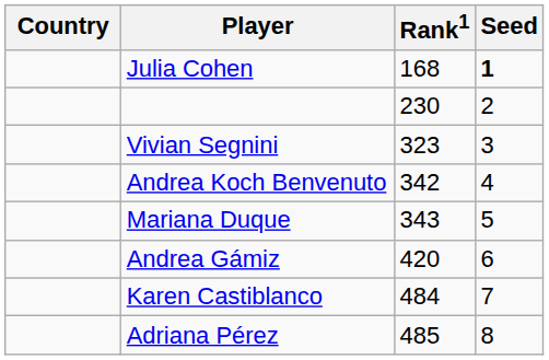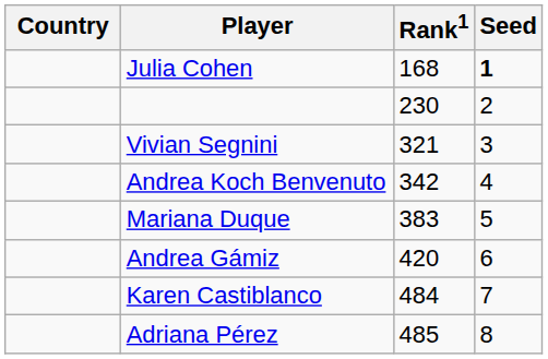Vivian Segnini | Rank1: 323 -> 321
Mariana Duque | Rank1: 343 -> 383
